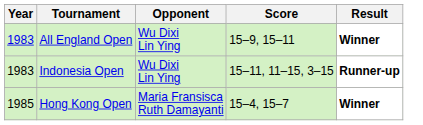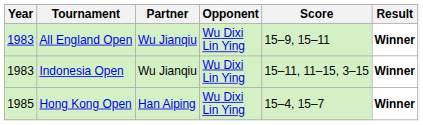+ column: Partner | Wu Jianqiu | Wu Jianqiu | Han Aiping
Indonesia Open | Result: Runner-up -> Winner
Hong Kong Open | Opponent: Maria Fransisca Ruth Damayanti -> Wu Dixi Lin Ying
